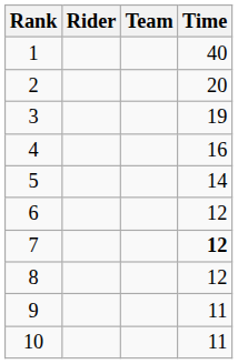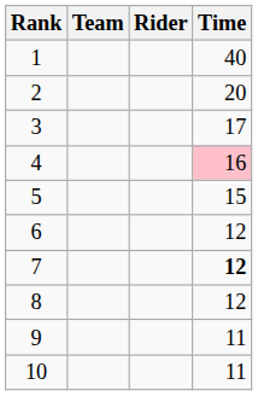columns swapped: Rider <-> Team
3 | Time: 19 -> 17
4 | Time: no background -> pink background
5 | Time: 14 -> 15
